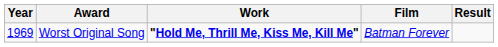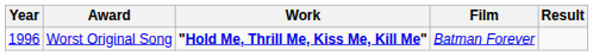Worst Original Song | Year: 1969 -> 1996
